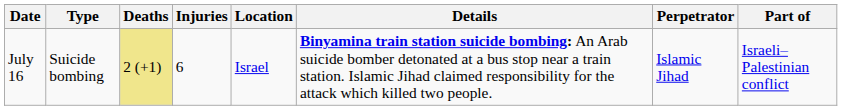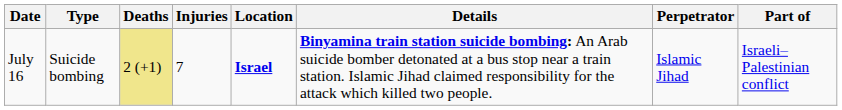July 16 | Injuries: 6 -> 7
July 16 | Location: normal -> bold
